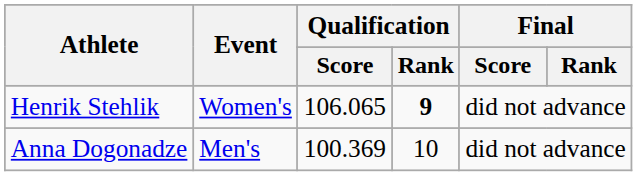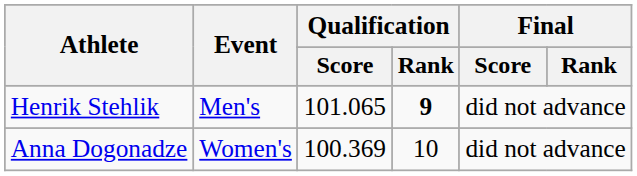Henrik Stehlik | Event: Women's -> Men's
Henrik Stehlik | Qualification / Score: 106.065 -> 101.065
Anna Dogonadze | Event: Men's -> Women's
